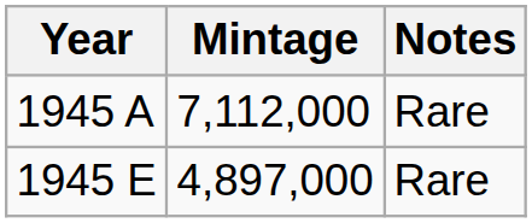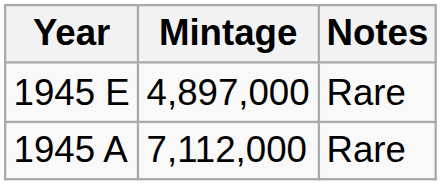rows swapped: 1945 A <-> 1945 E
